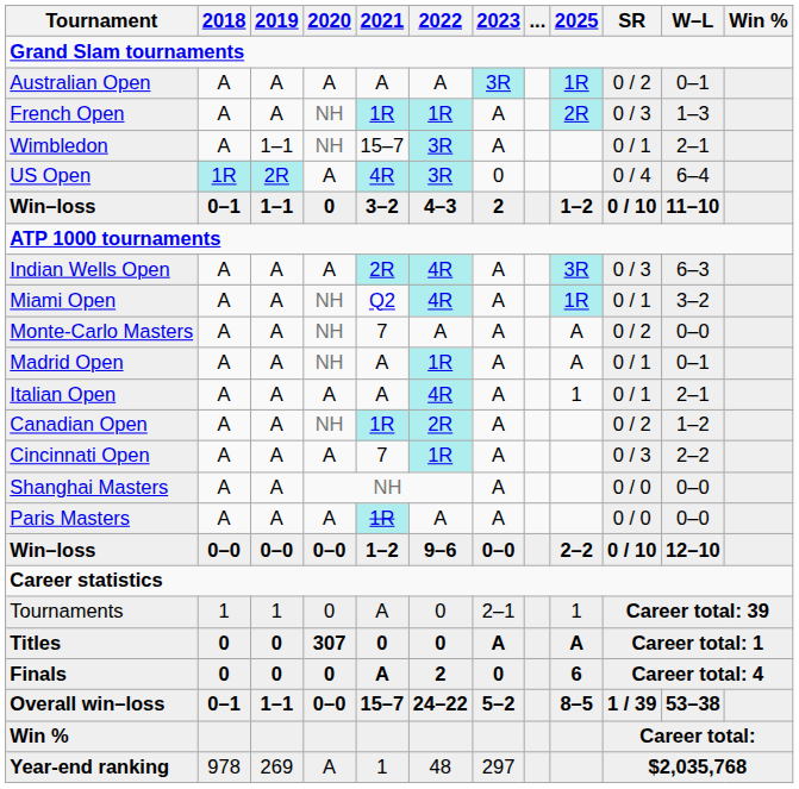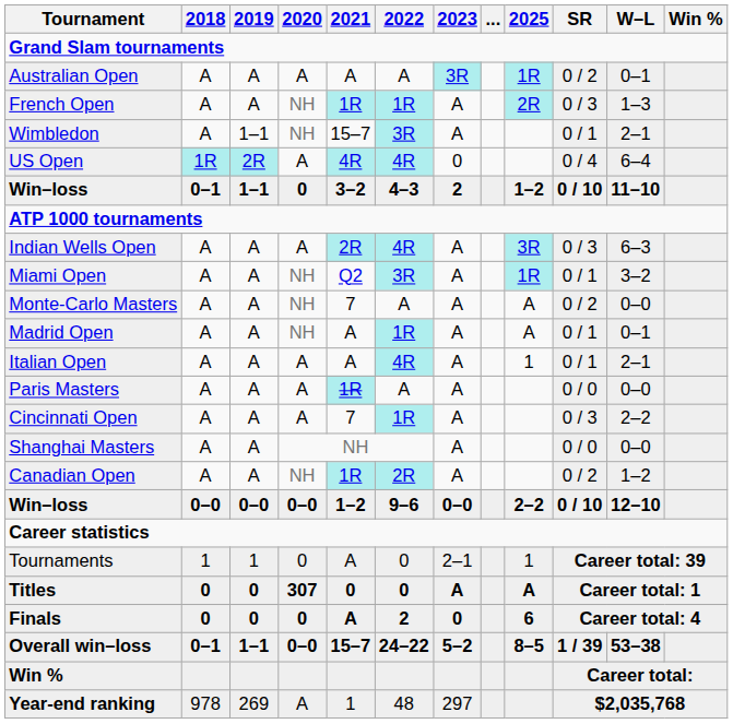US Open | 2022: 3R -> 4R
Miami Open | 2022: 4R -> 3R
rows swapped: Canadian Open <-> Paris Masters
